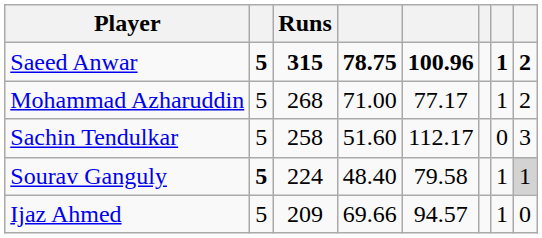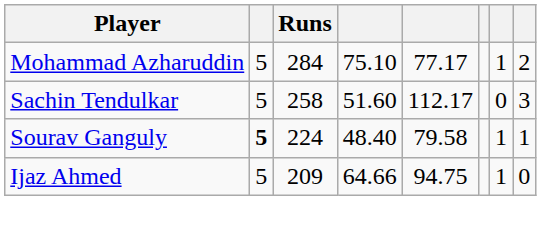- row: Saeed Anwar | 5 | 315 | 78.75 | 100.96 | 1 | 2
Mohammad Azharuddin | Runs: 268 -> 284
Mohammad Azharuddin | column 4: 71.00 -> 75.10
Sourav Ganguly | column 8: lightgrey background -> no background
Ijaz Ahmed | column 4: 69.66 -> 64.66
Ijaz Ahmed | column 5: 94.57 -> 94.75
